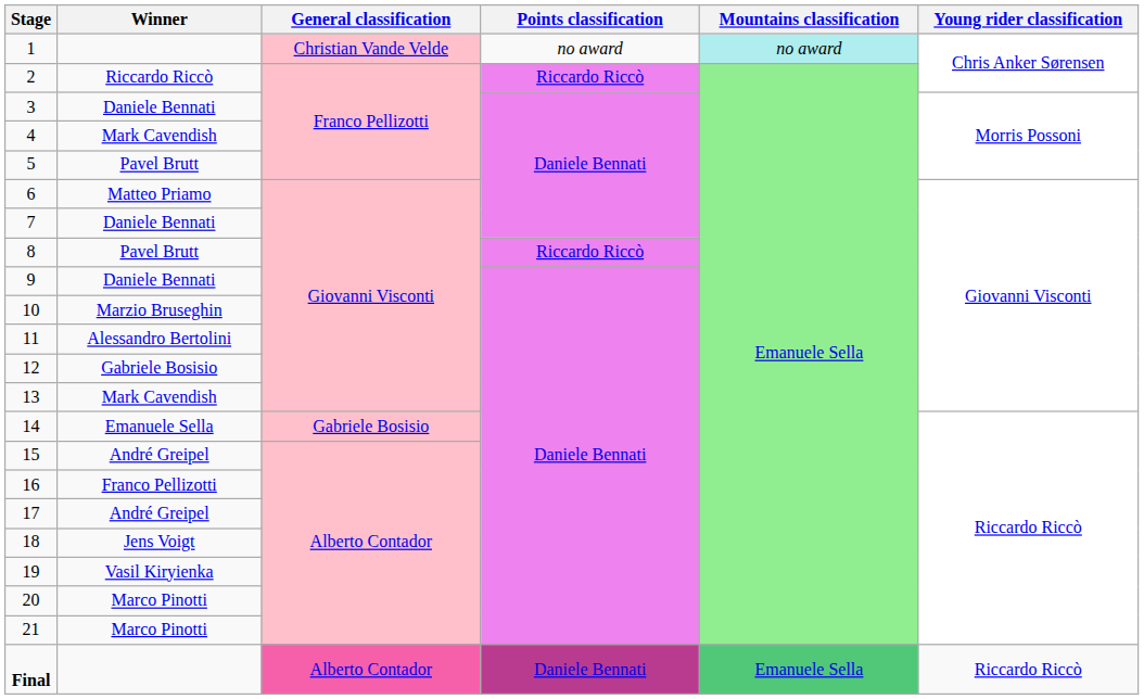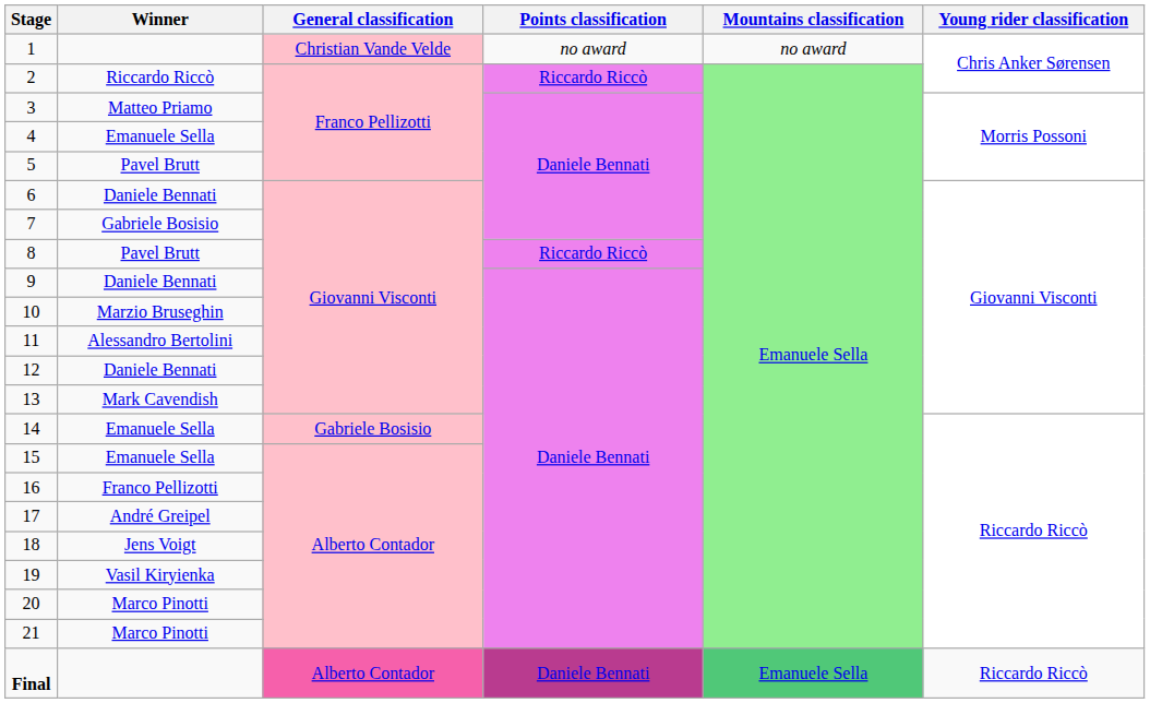1 | Mountains classification: paleturquoise background -> no background
3 | Winner: Daniele Bennati -> Matteo Priamo
4 | Winner: Mark Cavendish -> Emanuele Sella
6 | Winner: Matteo Priamo -> Daniele Bennati
7 | Winner: Daniele Bennati -> Gabriele Bosisio
12 | Winner: Gabriele Bosisio -> Daniele Bennati
15 | Winner: André Greipel -> Emanuele Sella
